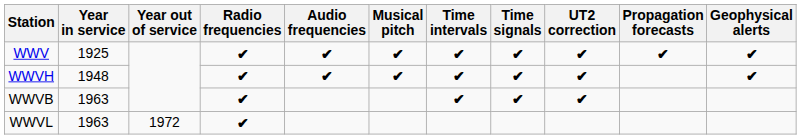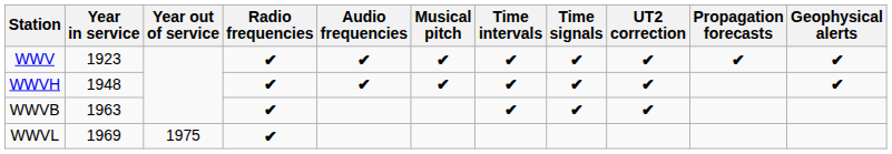WWV | Year in service: 1925 -> 1923
WWVL | Year in service: 1963 -> 1969
WWVL | Year out of service: 1972 -> 1975
